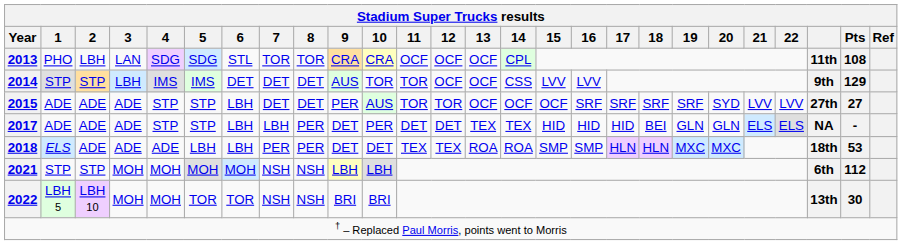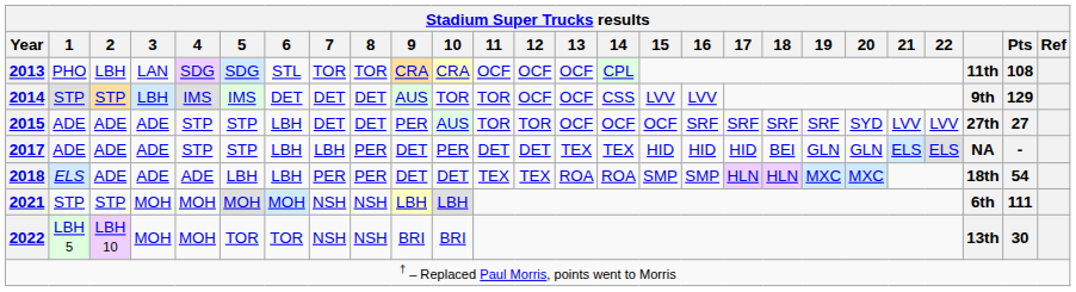2018 | Pts: 53 -> 54
2021 | Pts: 112 -> 111
